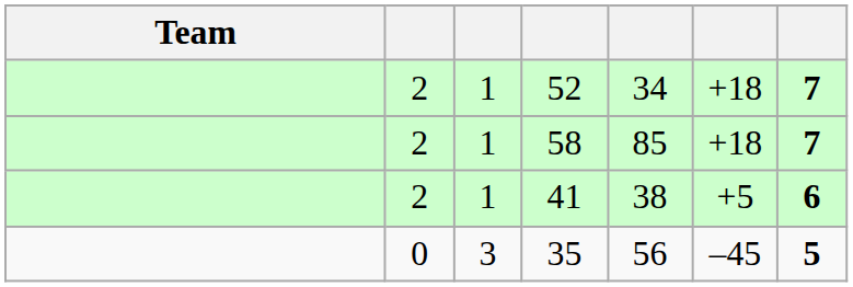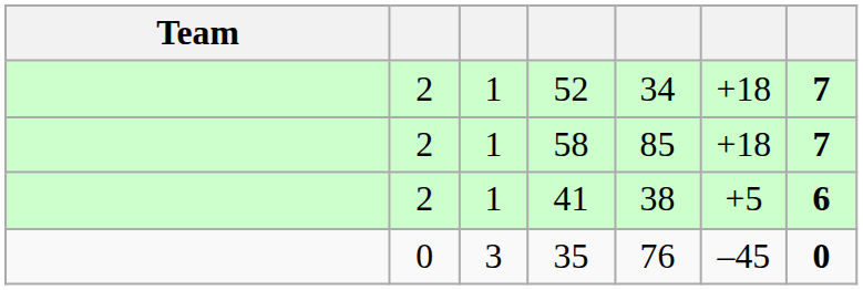35 | column 5: 56 -> 76
35 | column 7: 5 -> 0
